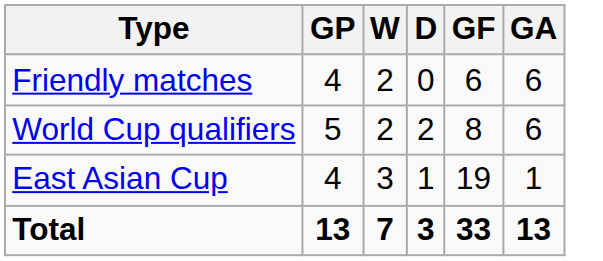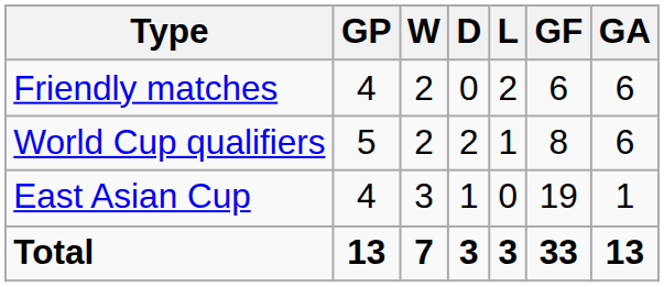+ column: L | 2 | 1 | 0 | 3
